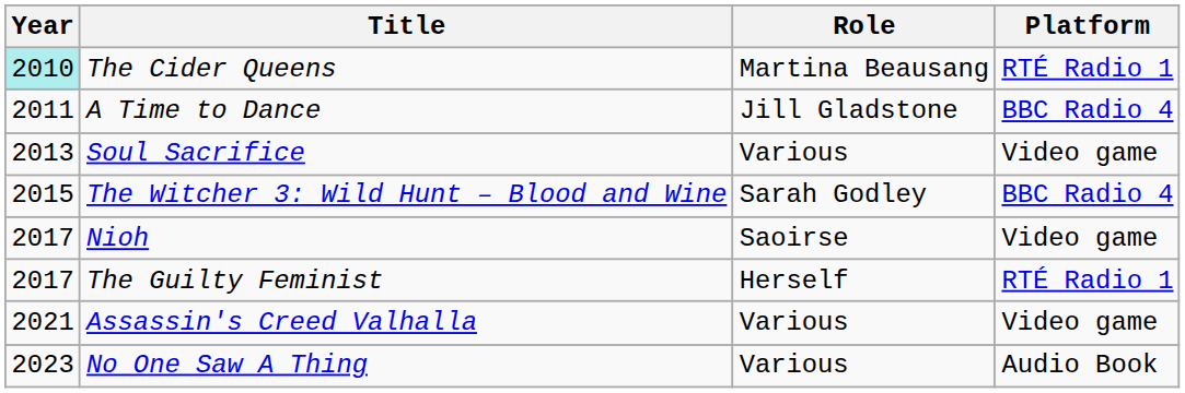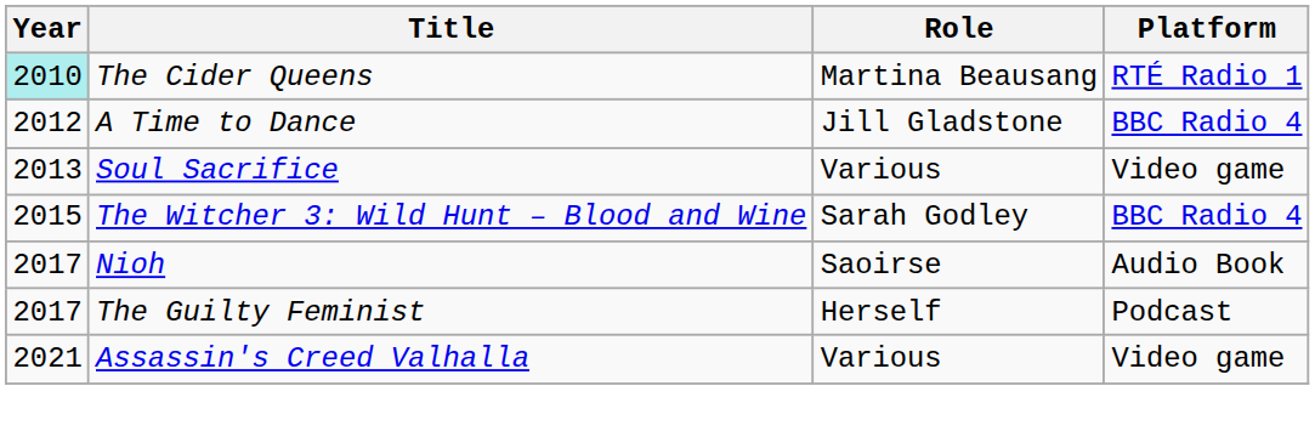A Time to Dance | Year: 2011 -> 2012
Nioh | Platform: Video game -> Audio Book
The Guilty Feminist | Platform: RTÉ Radio 1 -> Podcast
- row: 2023 | No One Saw A Thing | Various | Audio Book
